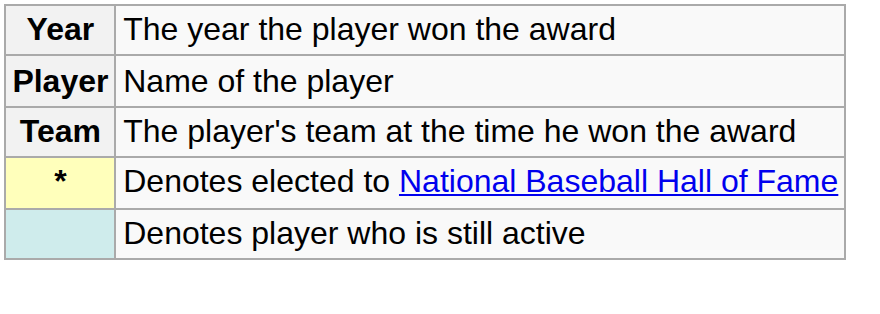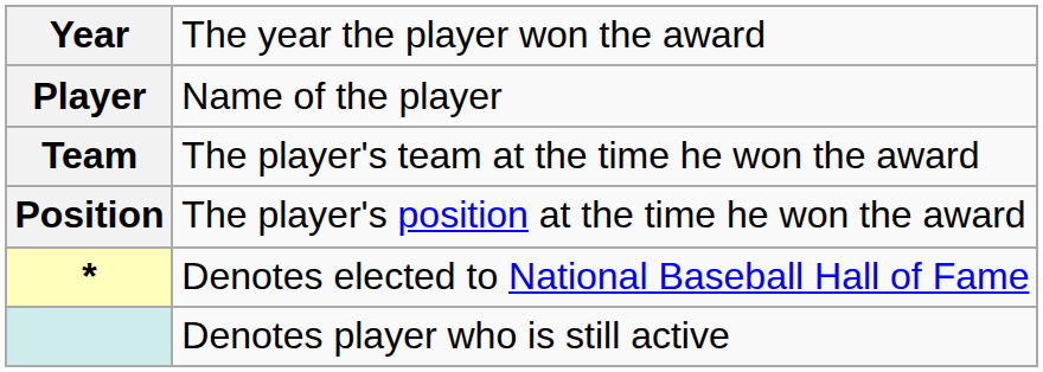+ row: Position | The player's position at the time he won the award
